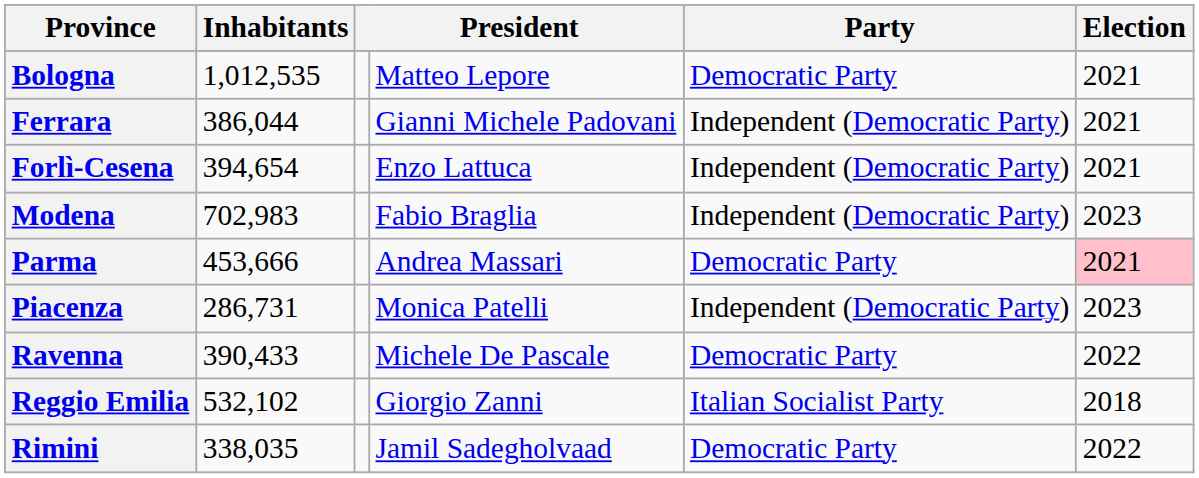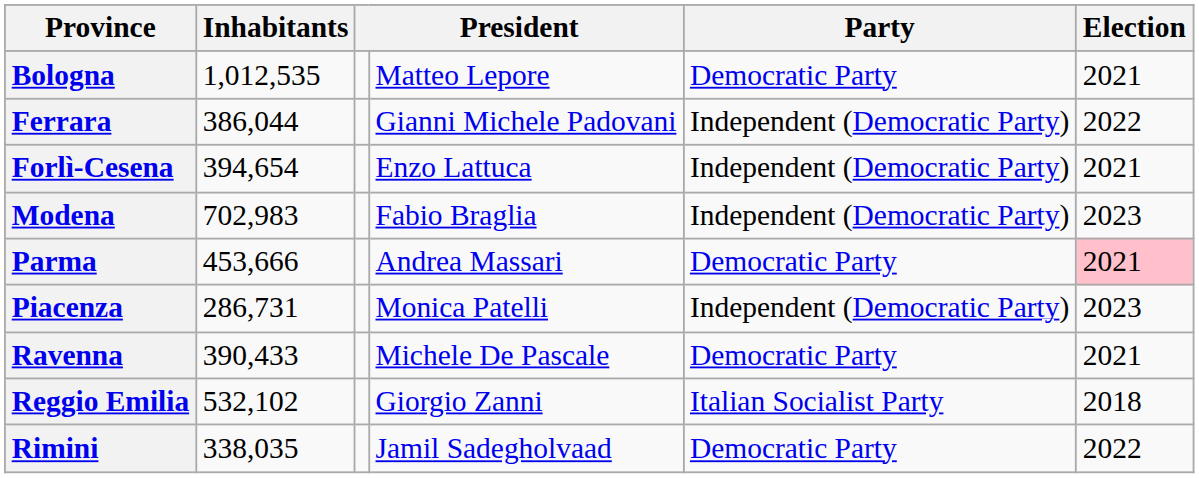Ferrara | Election: 2021 -> 2022
Ravenna | Election: 2022 -> 2021
